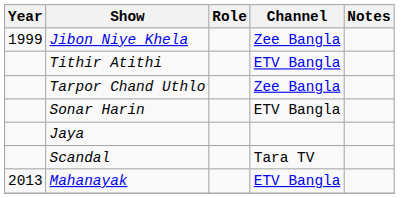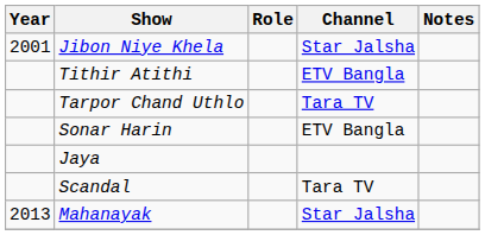Jibon Niye Khela | Year: 1999 -> 2001
Jibon Niye Khela | Channel: Zee Bangla -> Star Jalsha
Tarpor Chand Uthlo | Channel: Zee Bangla -> Tara TV
Mahanayak | Channel: ETV Bangla -> Star Jalsha
